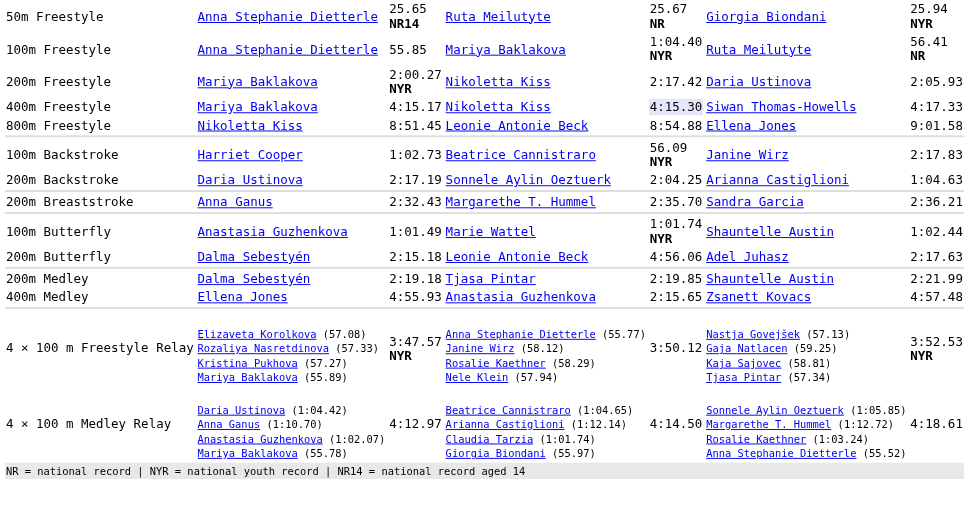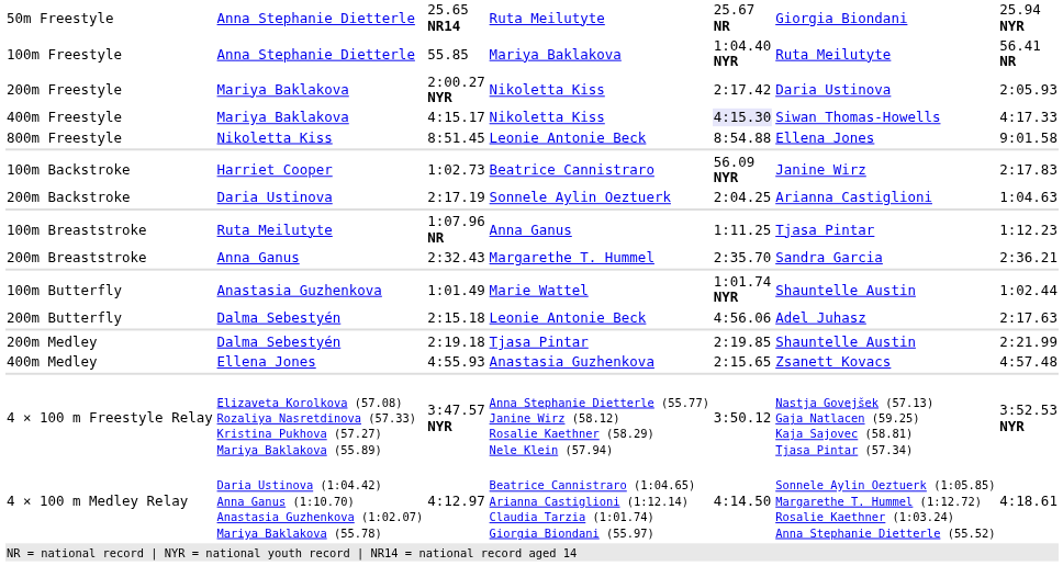+ row: 100m Breaststroke | Ruta Meilutyte | 1:07.96 NR | Anna Ganus | 1:11.25 | Tjasa Pintar | 1:12.23
